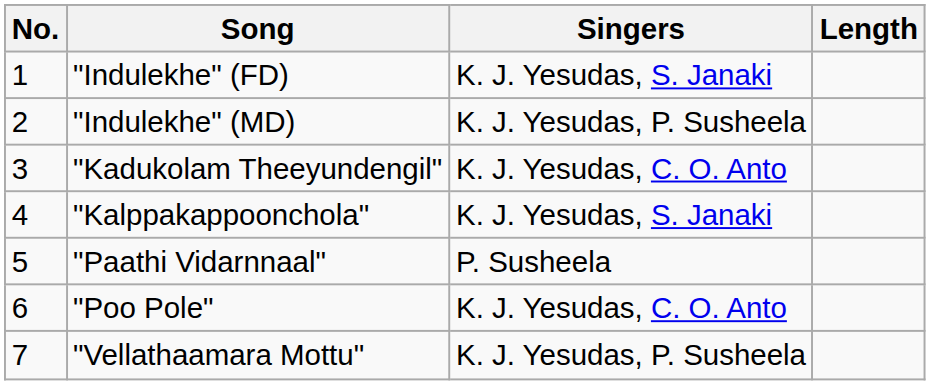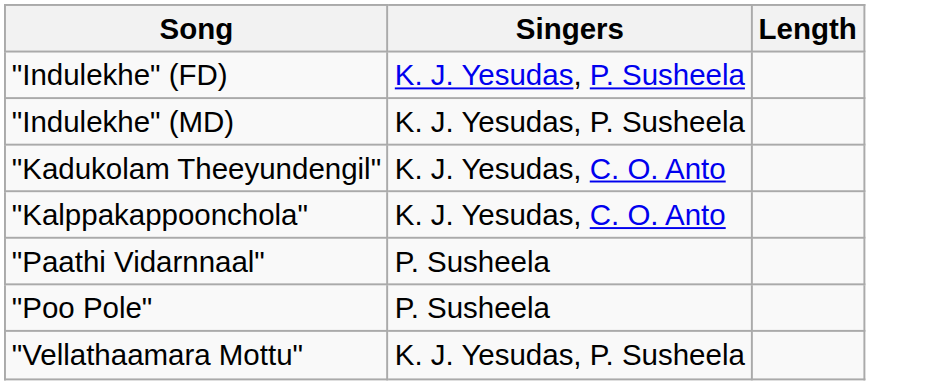- column: No. | 1 | 2 | 3 | 4 | 5 | 6 | 7
"Indulekhe" (FD) | Singers: K. J. Yesudas, S. Janaki -> K. J. Yesudas, P. Susheela
"Kalppakappoonchola" | Singers: K. J. Yesudas, S. Janaki -> K. J. Yesudas, C. O. Anto
"Poo Pole" | Singers: K. J. Yesudas, C. O. Anto -> P. Susheela
